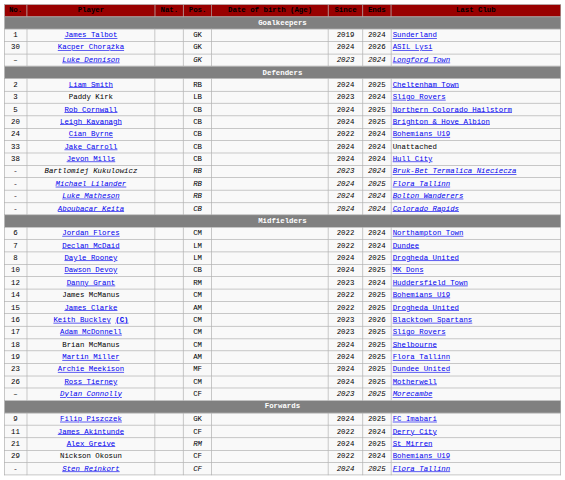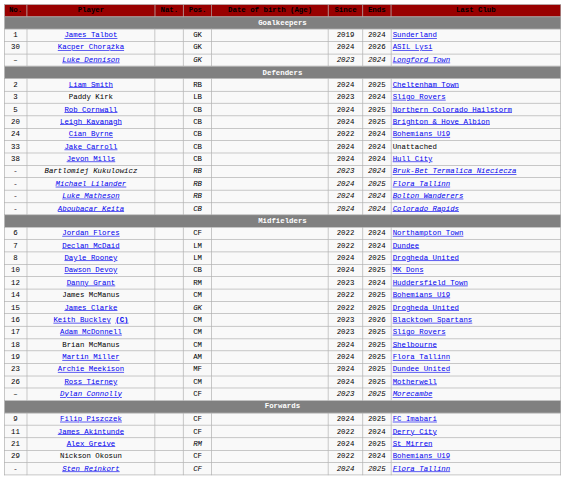Jordan Flores | Pos.: CM -> CF
James Clarke | Pos.: AM -> GK
Filip Piszczek | Pos.: GK -> CF
